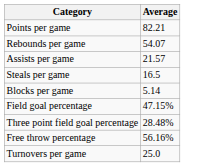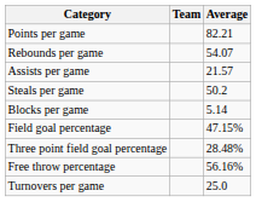+ column: Team
Steals per game | Average: 16.5 -> 50.2
